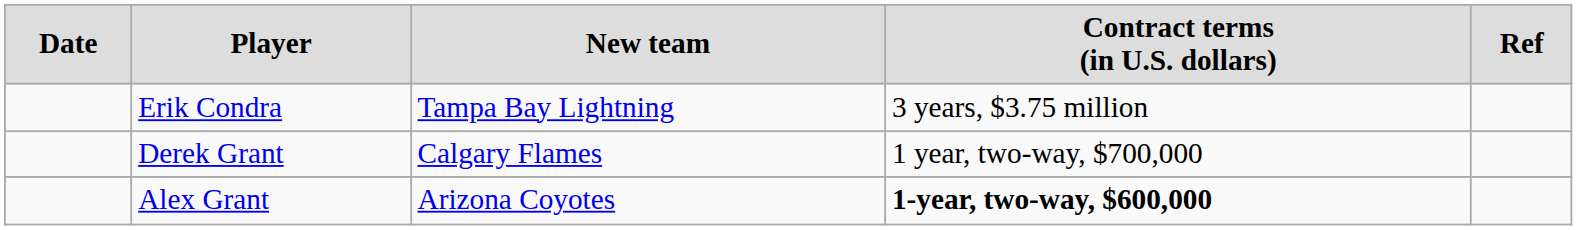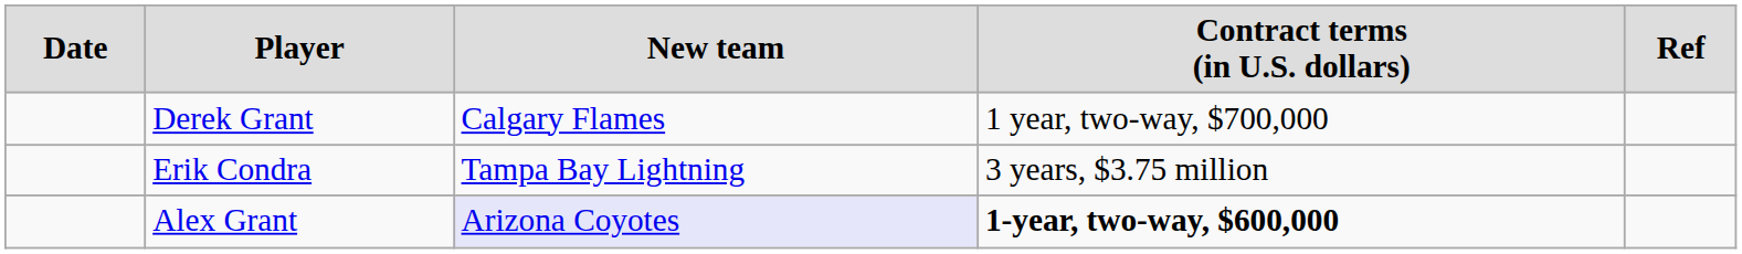rows swapped: Erik Condra <-> Derek Grant
Alex Grant | column 3: no background -> lavender background
